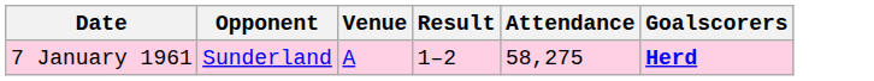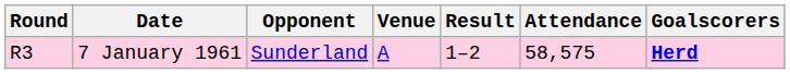+ column: Round | R3
7 January 1961 | Attendance: 58,275 -> 58,575
